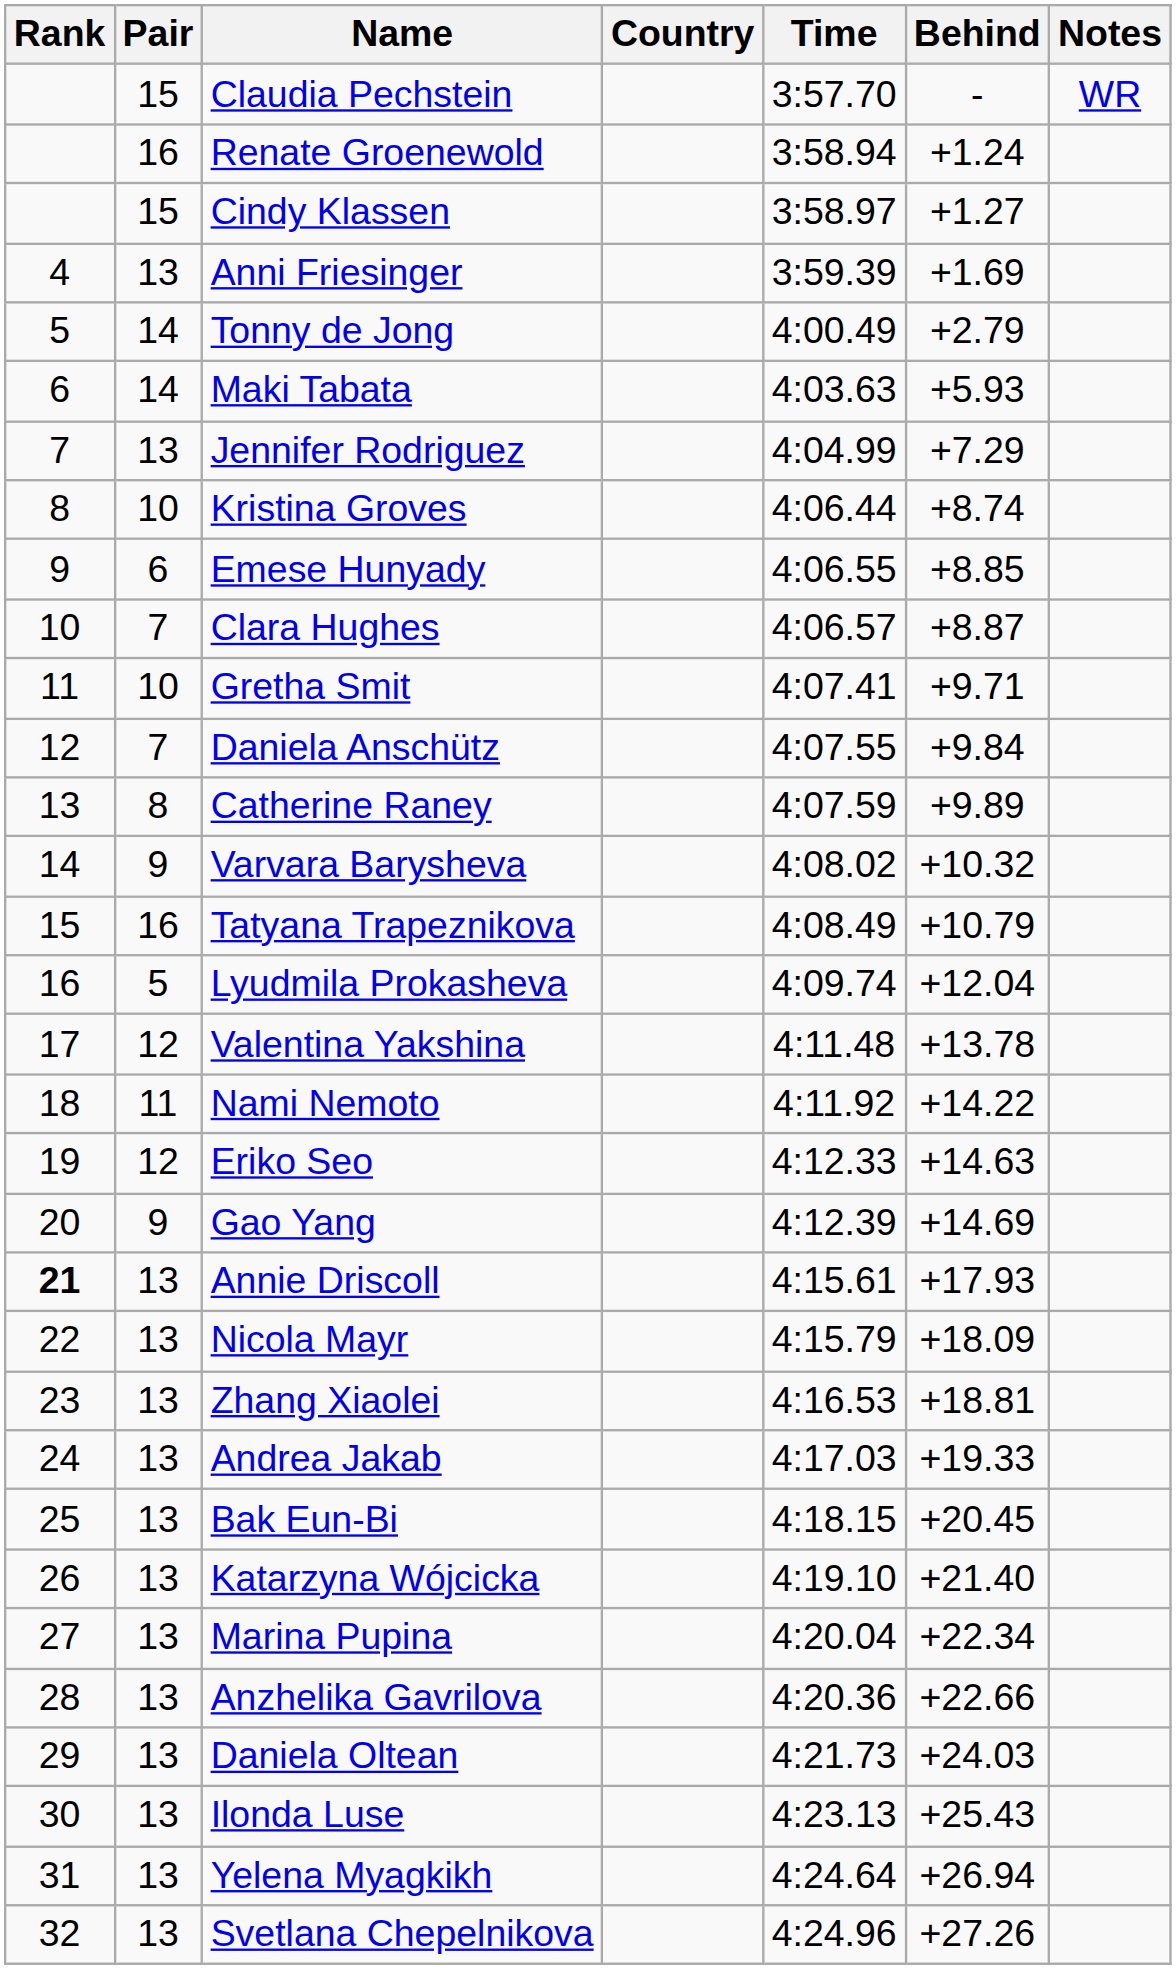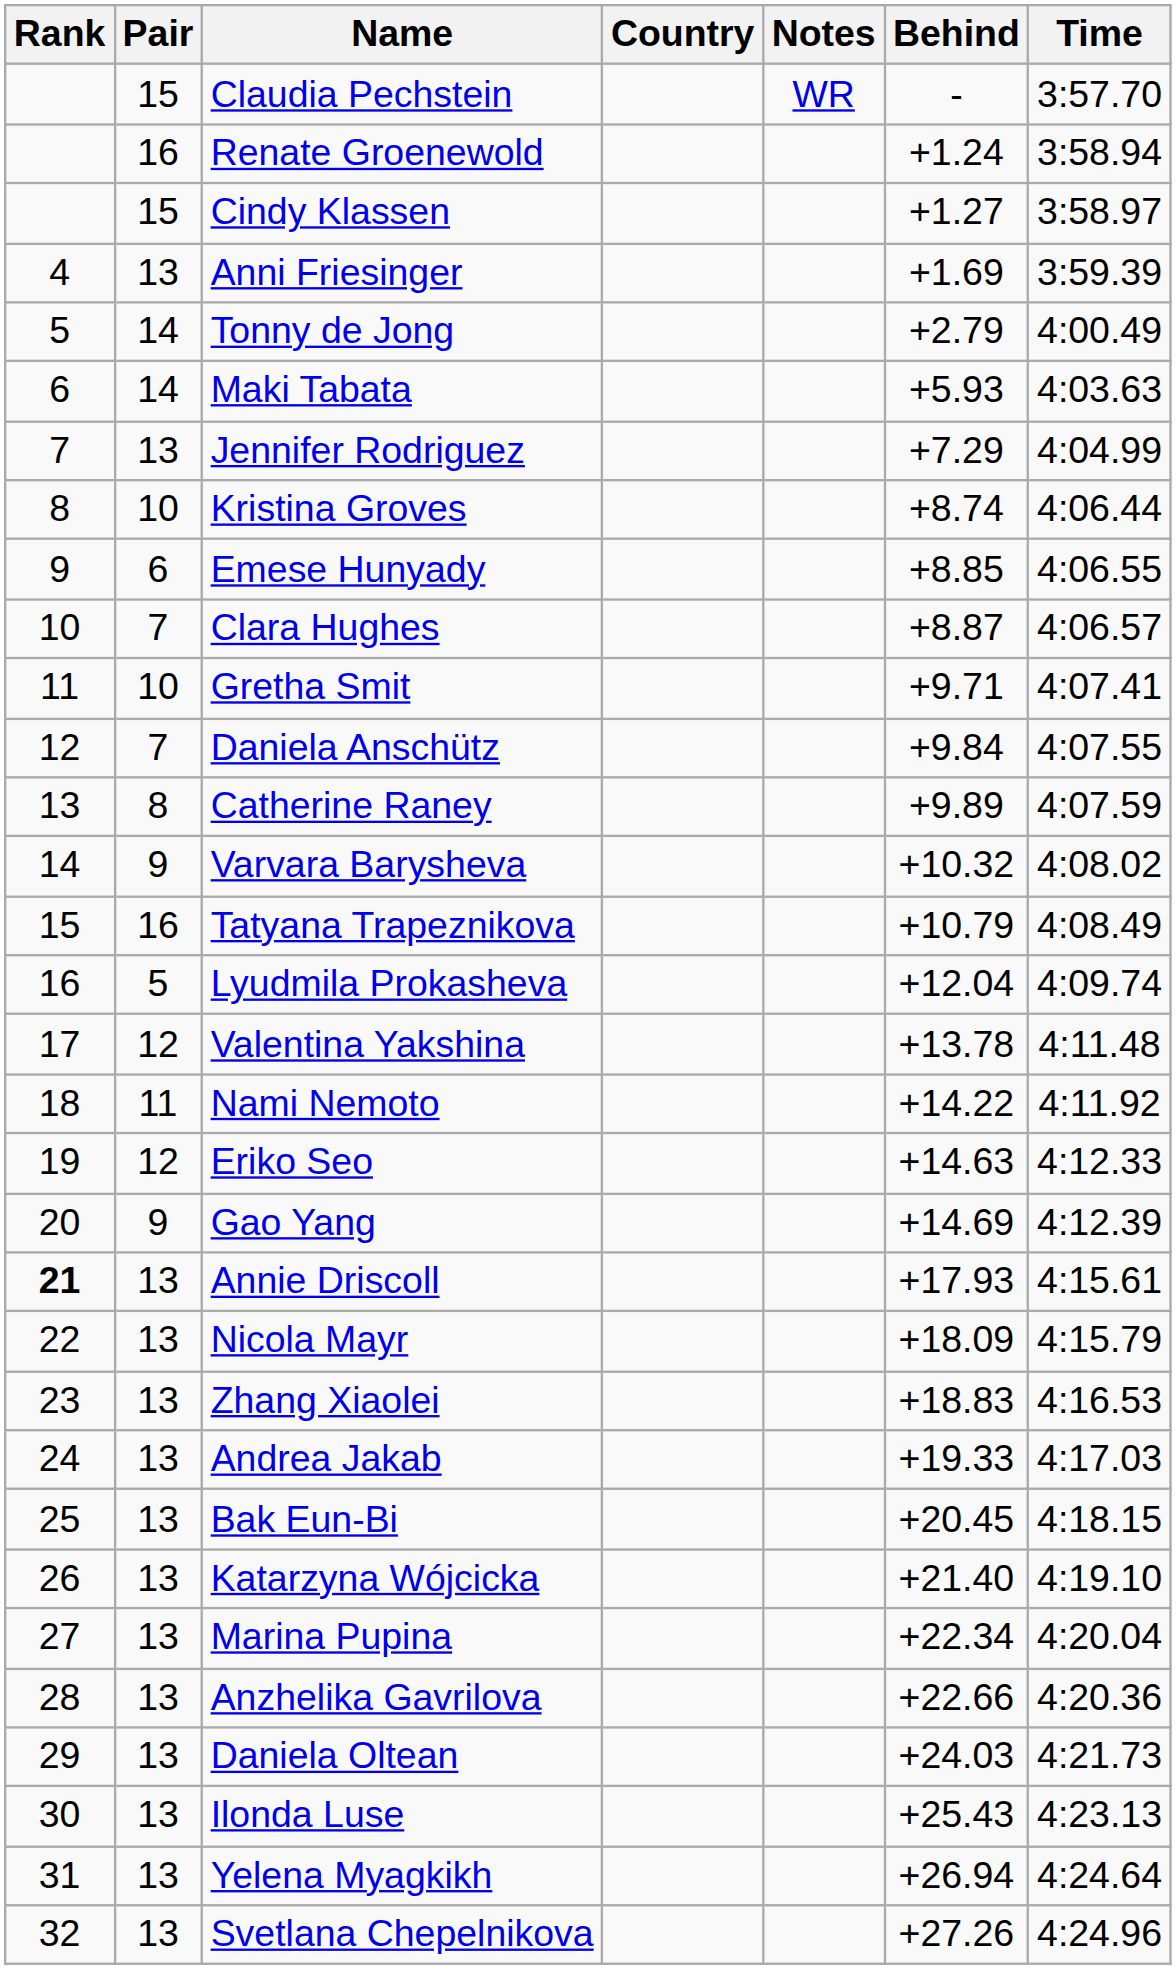columns swapped: Time <-> Notes
Zhang Xiaolei | Behind: +18.81 -> +18.83
